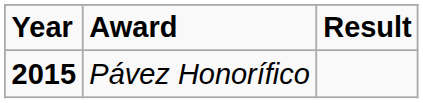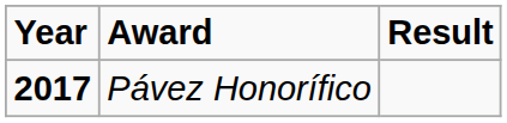Pávez Honorífico | Year: 2015 -> 2017
